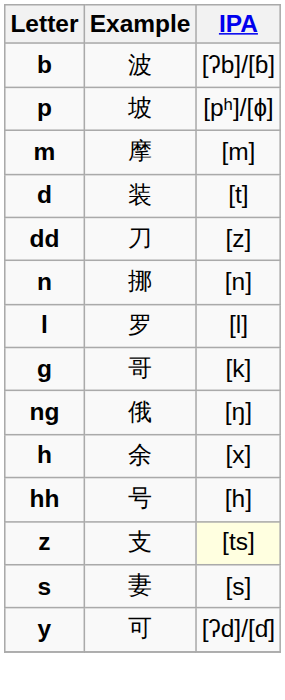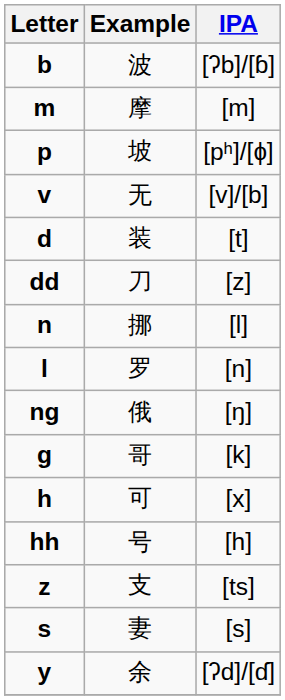rows swapped: p <-> m
+ row: v | 无 | [v]/[b]
n | IPA: [n] -> [l]
l | IPA: [l] -> [n]
rows swapped: g <-> ng
h | Example: 余 -> 可
z | IPA: lightyellow background -> no background
y | Example: 可 -> 余
